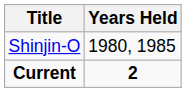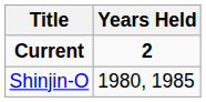rows swapped: Current <-> Shinjin-O
